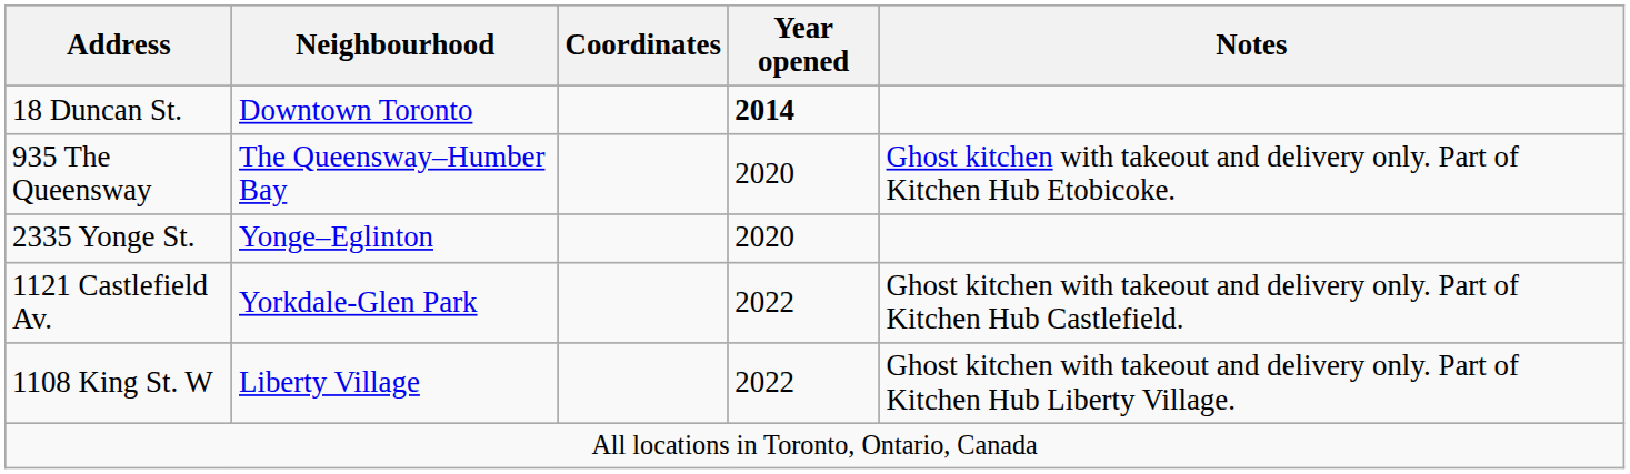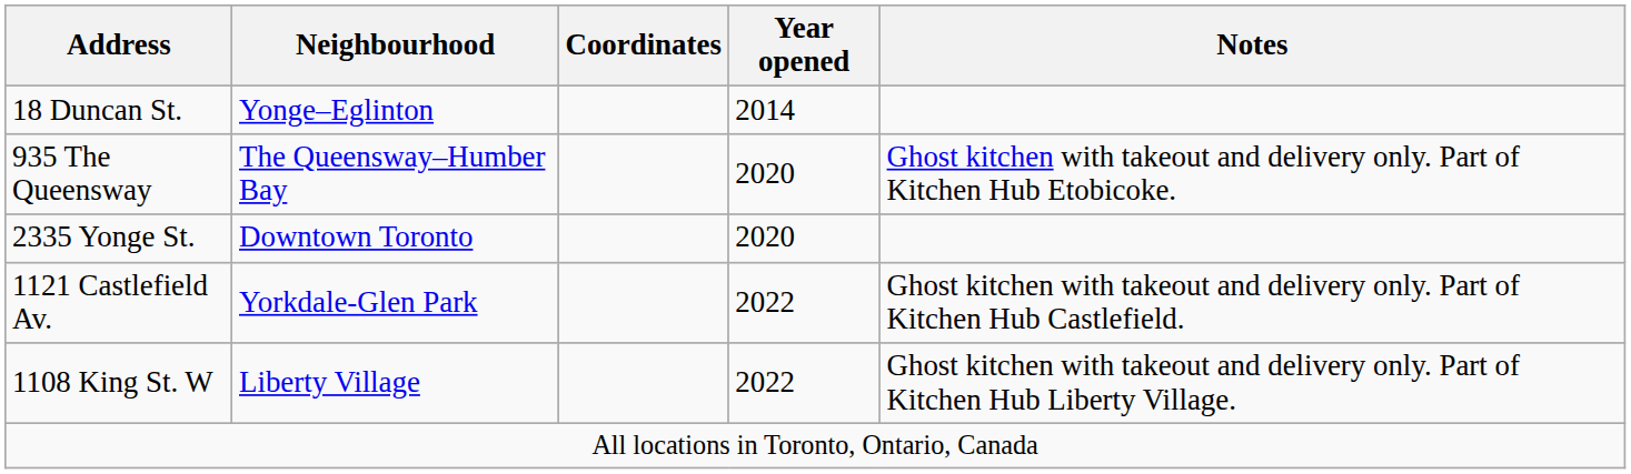18 Duncan St. | Neighbourhood: Downtown Toronto -> Yonge–Eglinton
18 Duncan St. | Year opened: bold -> normal
2335 Yonge St. | Neighbourhood: Yonge–Eglinton -> Downtown Toronto
